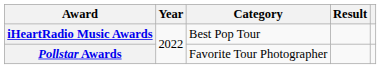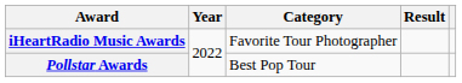iHeartRadio Music Awards | Category: Best Pop Tour -> Favorite Tour Photographer
Pollstar Awards | Category: Favorite Tour Photographer -> Best Pop Tour
